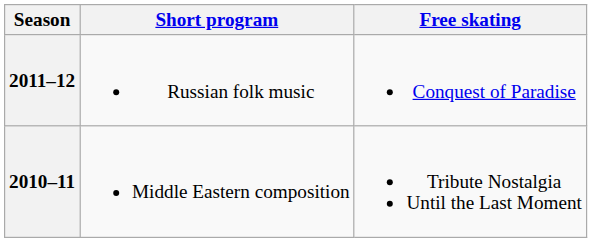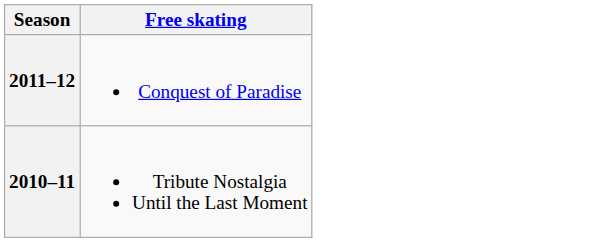- column: Short program | Russian folk music | Middle Eastern composition
